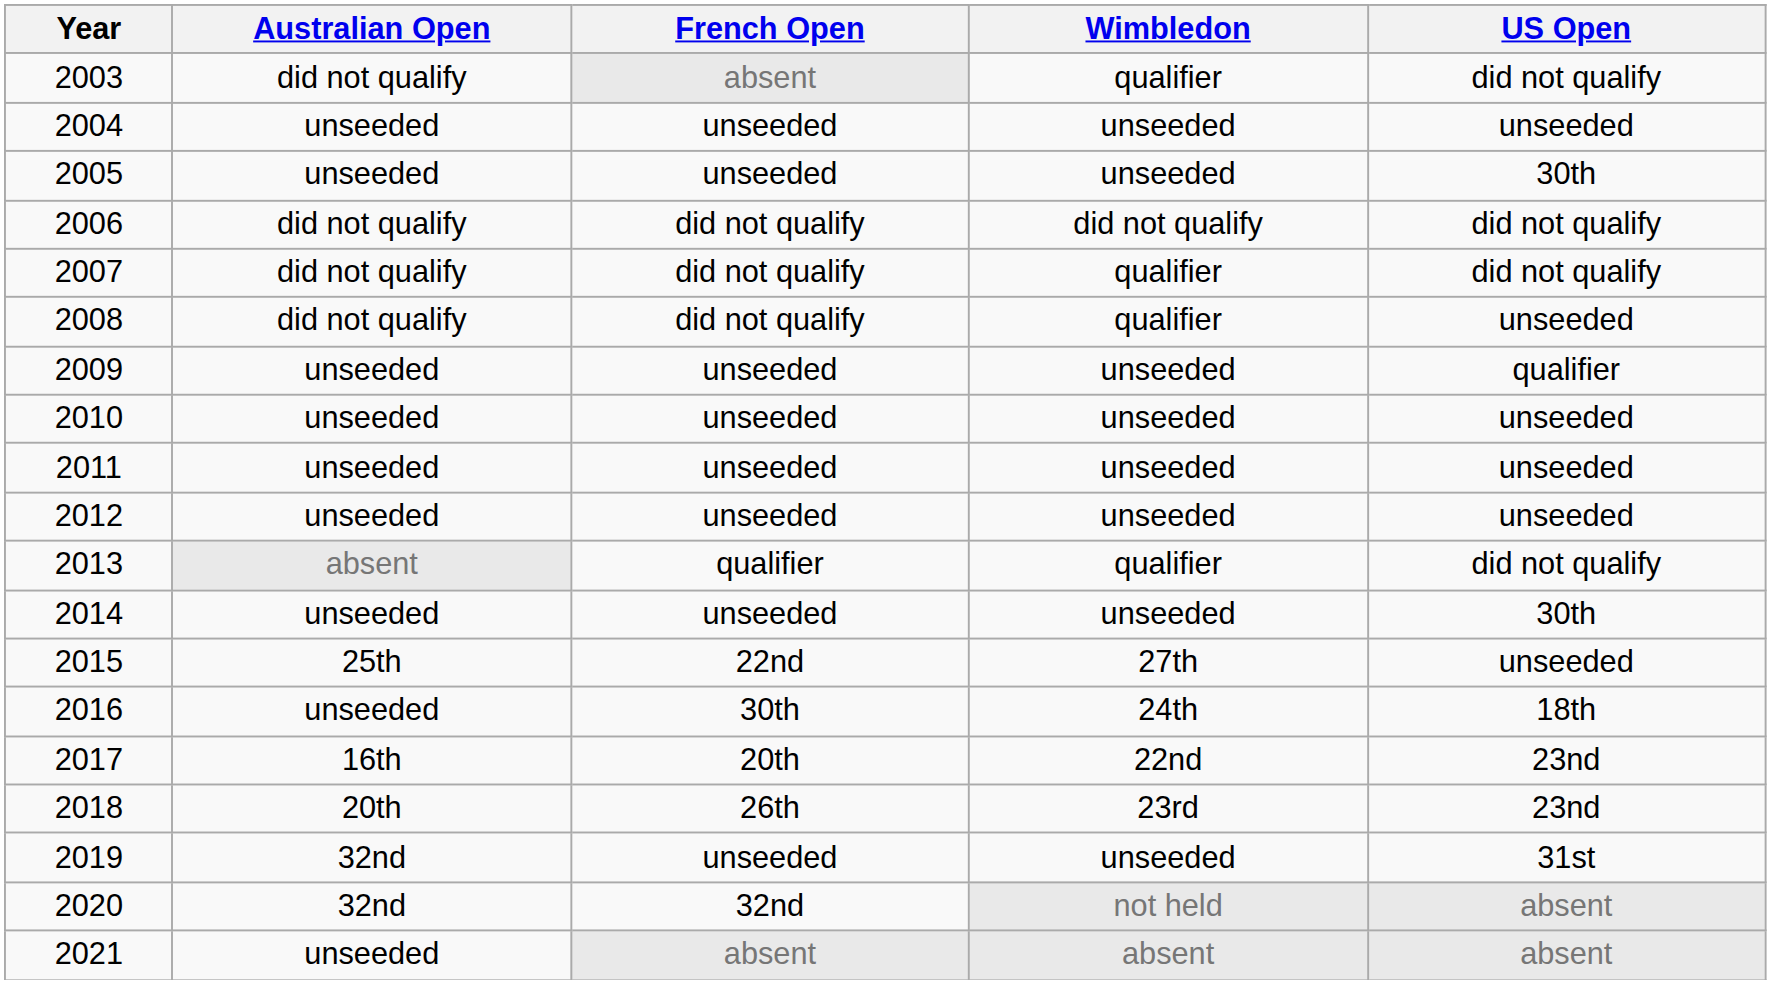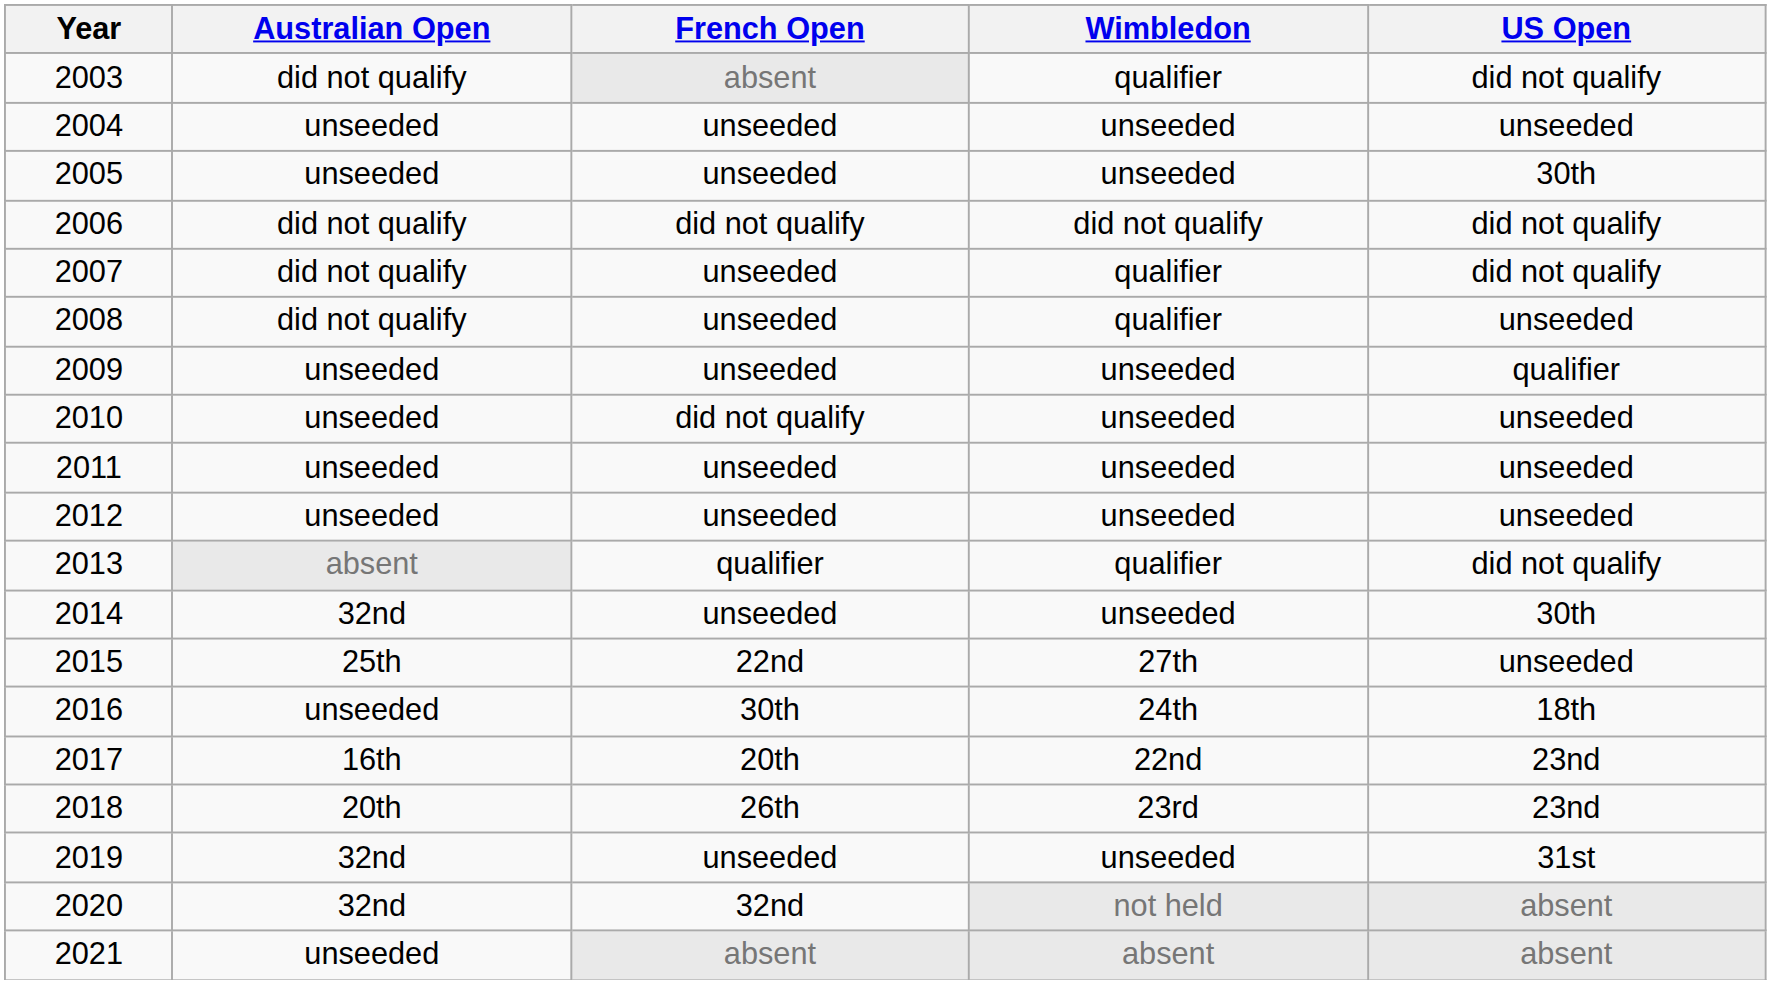2007 | French Open: did not qualify -> unseeded
2008 | French Open: did not qualify -> unseeded
2010 | French Open: unseeded -> did not qualify
2014 | Australian Open: unseeded -> 32nd
